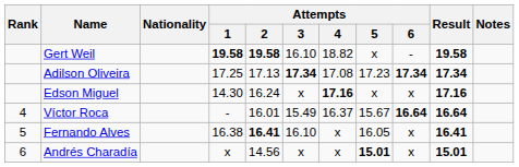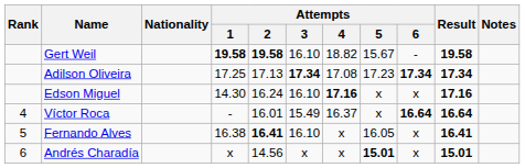Gert Weil | Attempts / 5: x -> 15.67
Edson Miguel | Attempts / 3: x -> 16.10
Víctor Roca | Attempts / 5: 15.67 -> x
